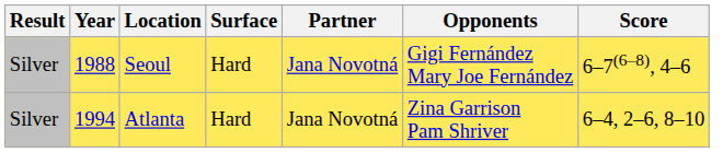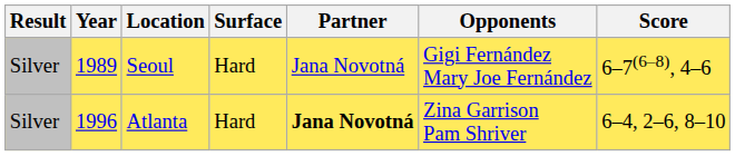Seoul | Year: 1988 -> 1989
Atlanta | Year: 1994 -> 1996
Atlanta | Partner: normal -> bold
